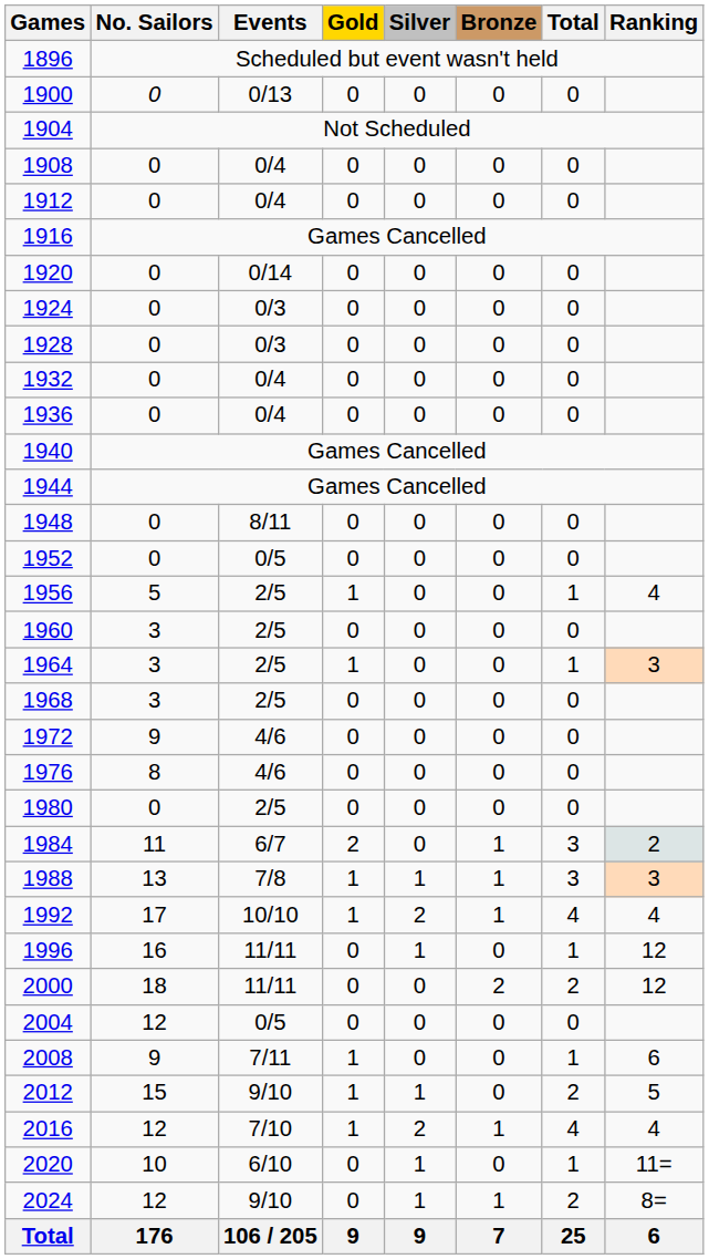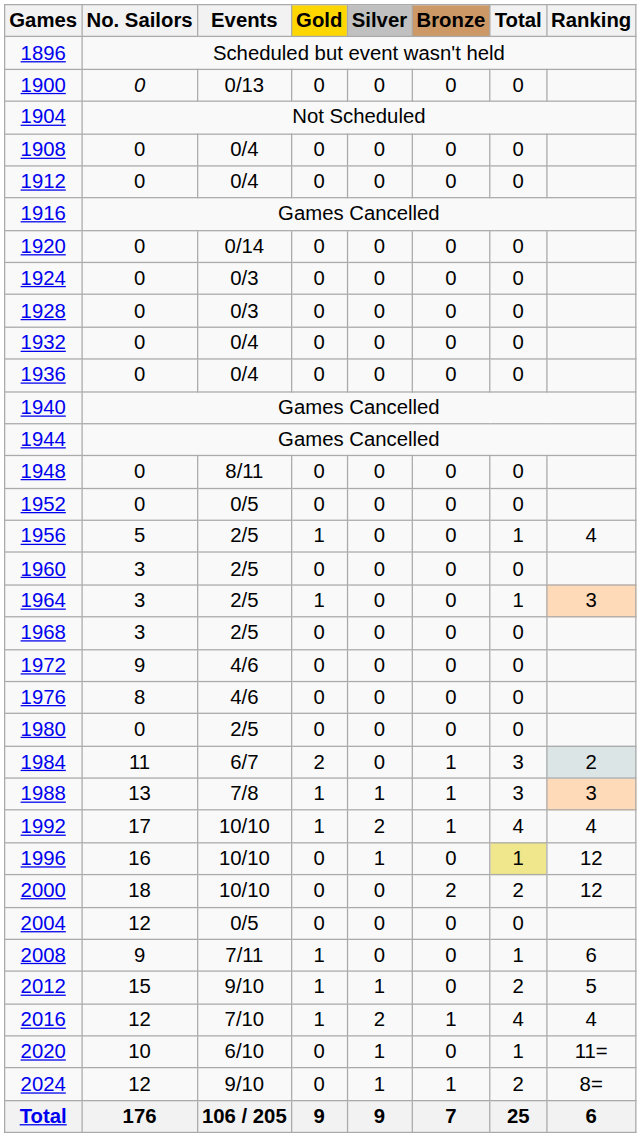1996 | Events: 11/11 -> 10/10
1996 | Total: no background -> khaki background
2000 | Events: 11/11 -> 10/10
